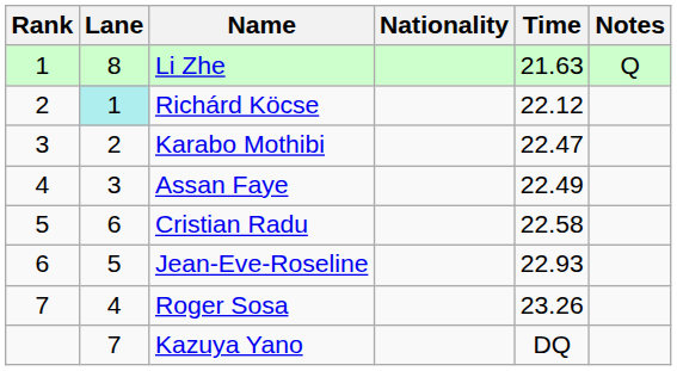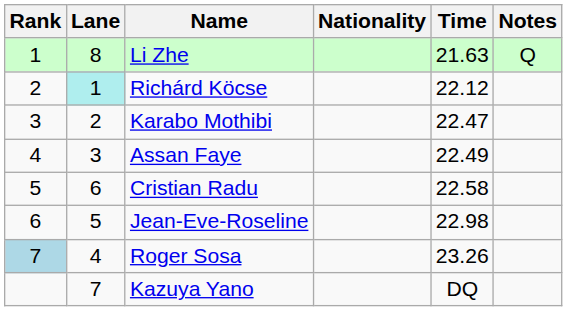Jean-Eve-Roseline | Time: 22.93 -> 22.98
Roger Sosa | Rank: no background -> lightblue background
